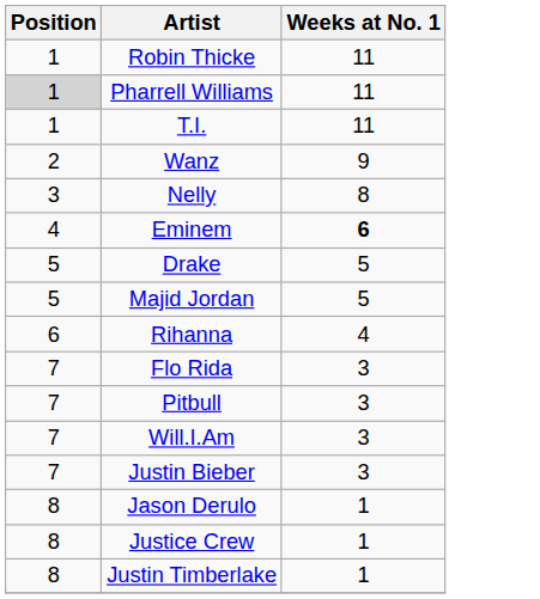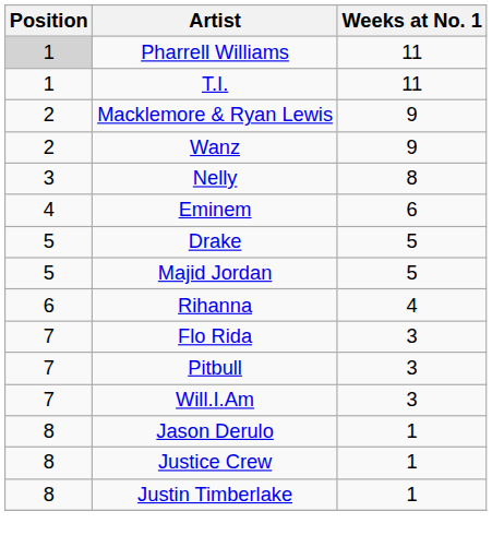- row: 1 | Robin Thicke | 11
+ row: 2 | Macklemore & Ryan Lewis | 9
Eminem | Weeks at No. 1: bold -> normal
- row: 7 | Justin Bieber | 3
